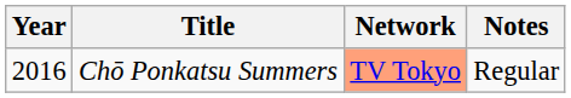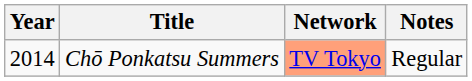Chō Ponkatsu Summers | Year: 2016 -> 2014
